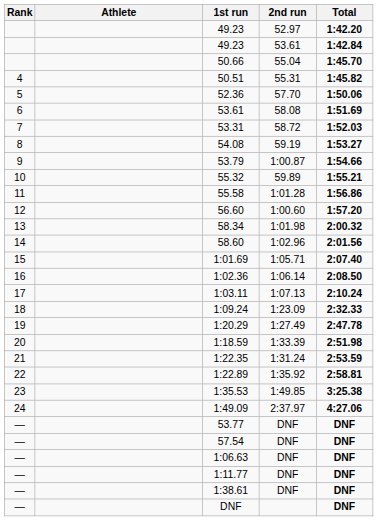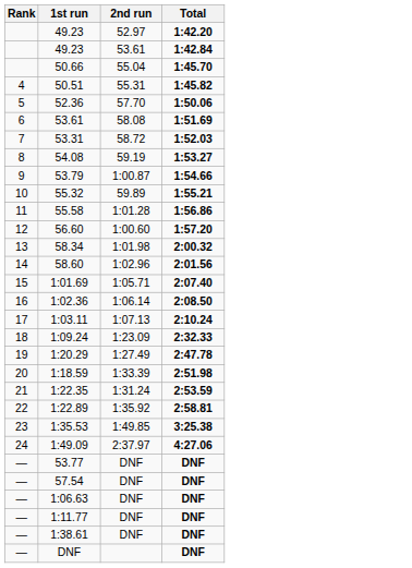- column: Athlete
